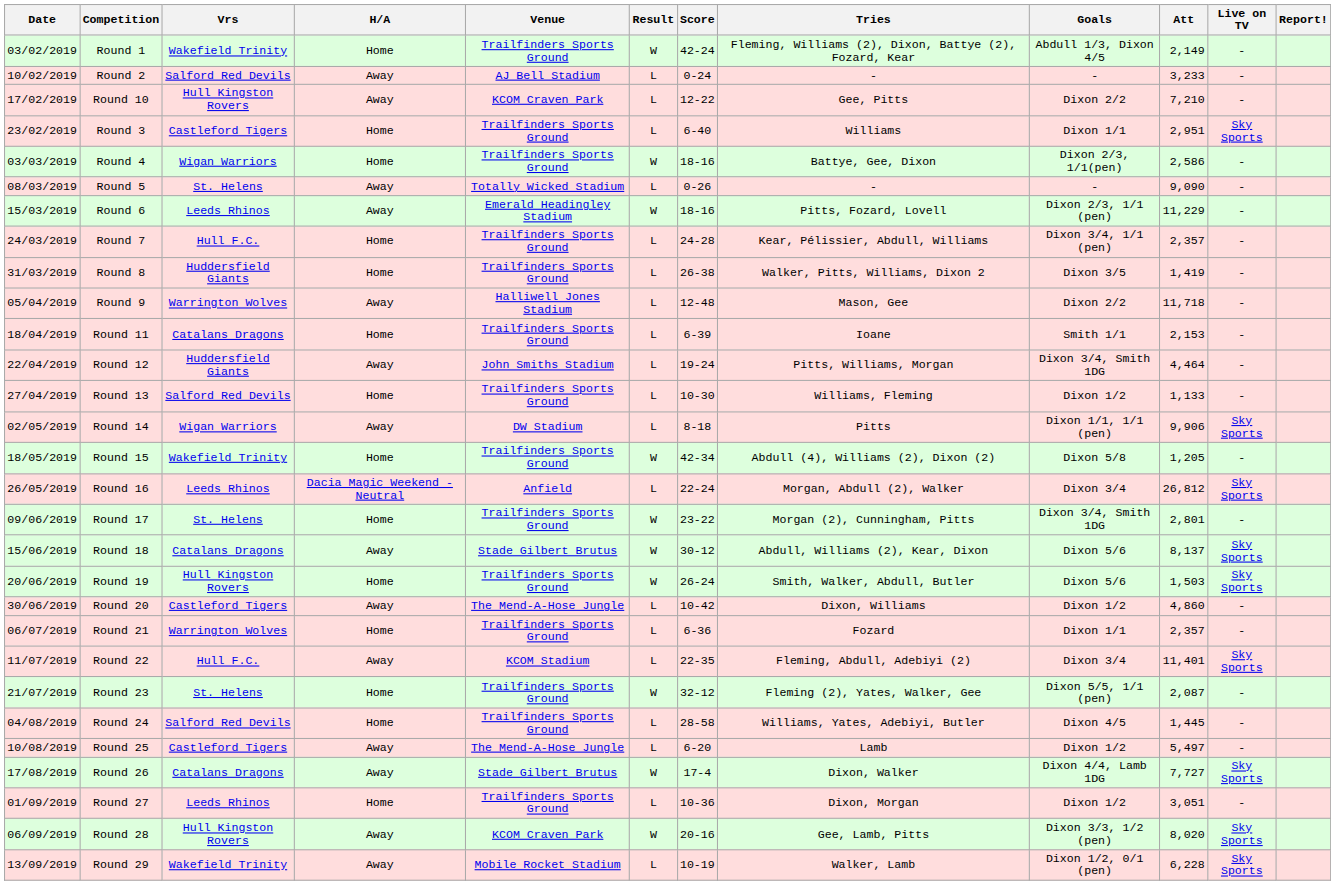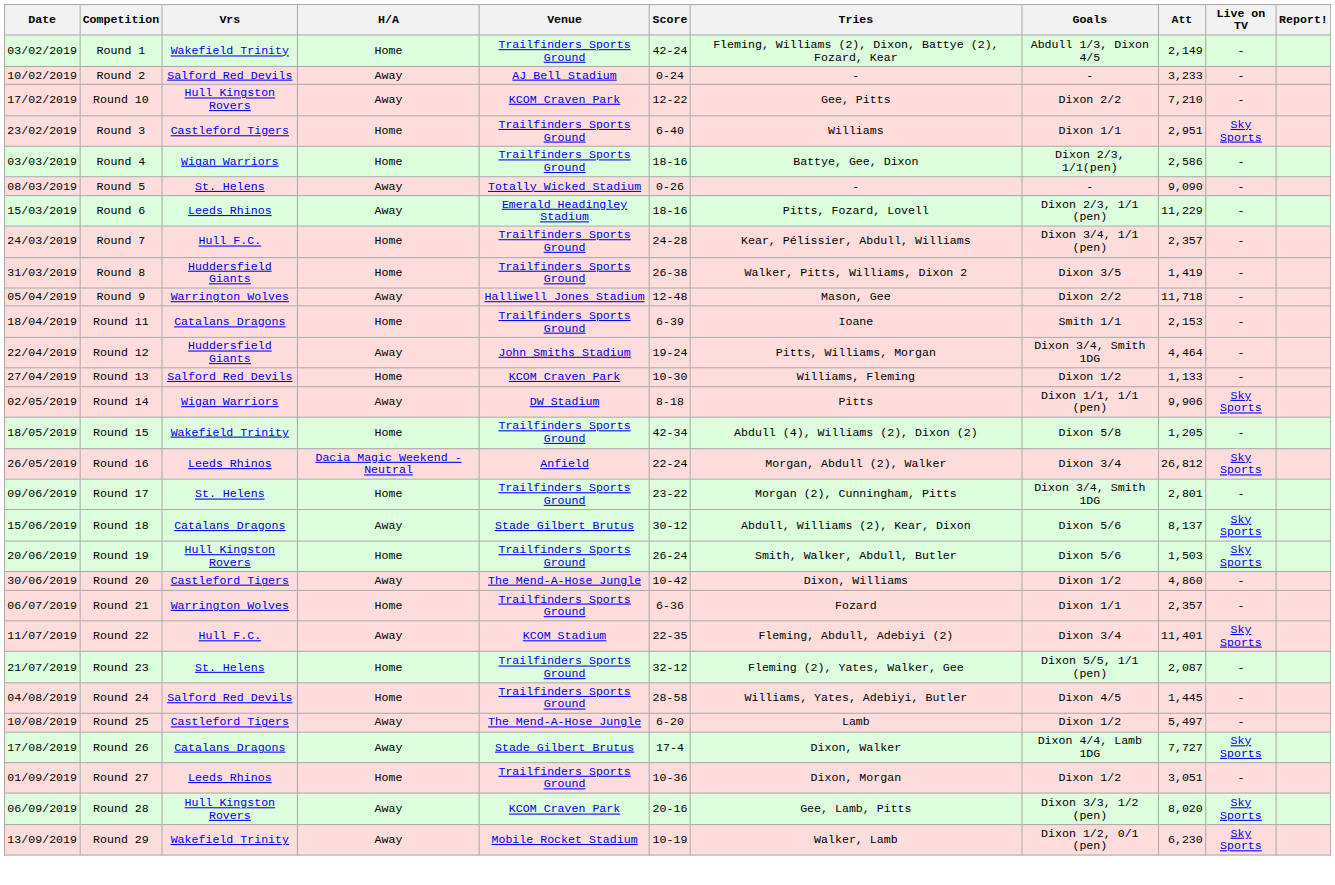- column: Result | W | L | L | L | W | L | W | L | L | L | L | L | L | L | W | L | W | W | W | L | L | L | W | L | L | W | L | W | L
Round 13 | Venue: Trailfinders Sports Ground -> KCOM Craven Park
Round 29 | Att: 6,228 -> 6,230
